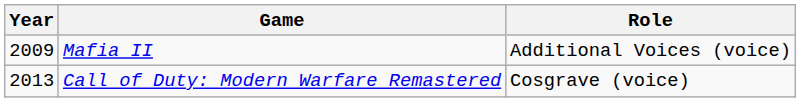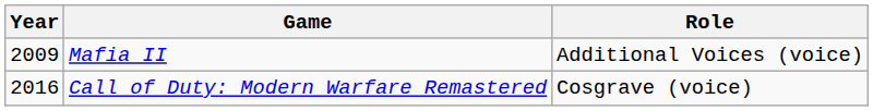Call of Duty: Modern Warfare Remastered | Year: 2013 -> 2016
